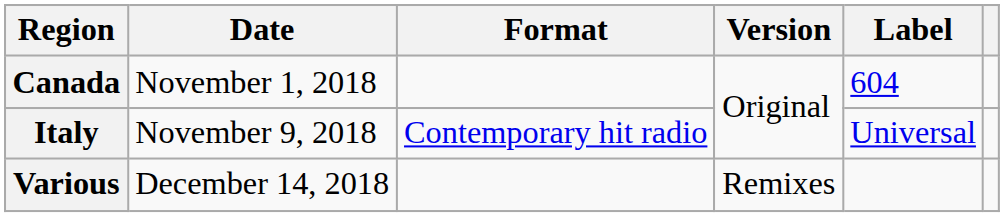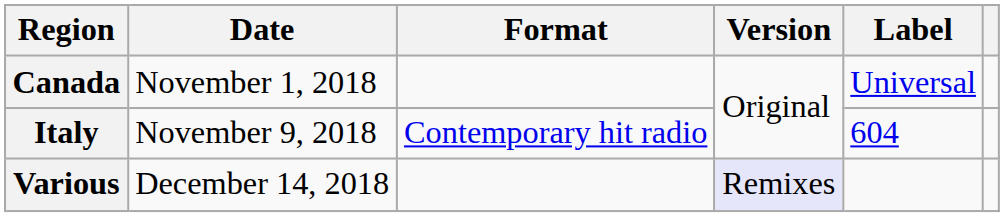Canada | Label: 604 -> Universal
Italy | Label: Universal -> 604
Various | Version: no background -> lavender background
